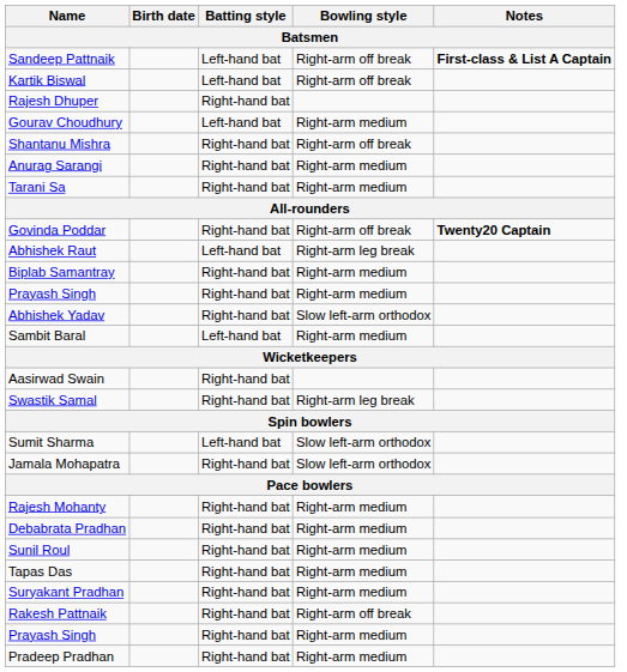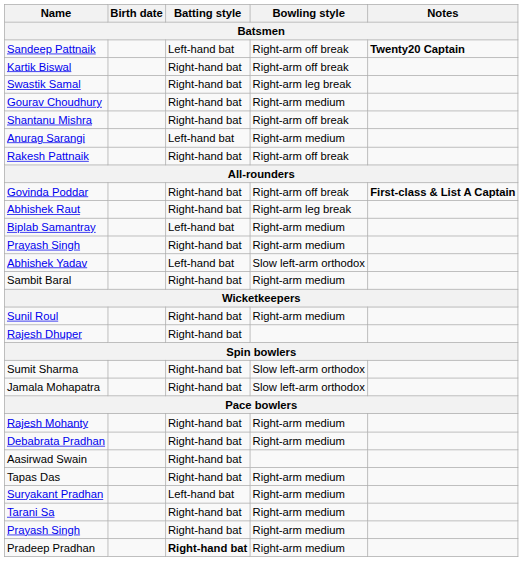Sandeep Pattnaik | Notes: First-class & List A Captain -> Twenty20 Captain
Kartik Biswal | Batting style: Left-hand bat -> Right-hand bat
rows swapped: Swastik Samal <-> Rajesh Dhuper
Gourav Choudhury | Batting style: Left-hand bat -> Right-hand bat
Anurag Sarangi | Batting style: Right-hand bat -> Left-hand bat
rows swapped: Rakesh Pattnaik <-> Tarani Sa
Govinda Poddar | Notes: Twenty20 Captain -> First-class & List A Captain
Abhishek Raut | Batting style: Left-hand bat -> Right-hand bat
Biplab Samantray | Batting style: Right-hand bat -> Left-hand bat
Abhishek Yadav | Batting style: Right-hand bat -> Left-hand bat
Sambit Baral | Batting style: Left-hand bat -> Right-hand bat
rows swapped: Aasirwad Swain <-> Sunil Roul
Sumit Sharma | Batting style: Left-hand bat -> Right-hand bat
Suryakant Pradhan | Batting style: Right-hand bat -> Left-hand bat
Pradeep Pradhan | Batting style: normal -> bold
